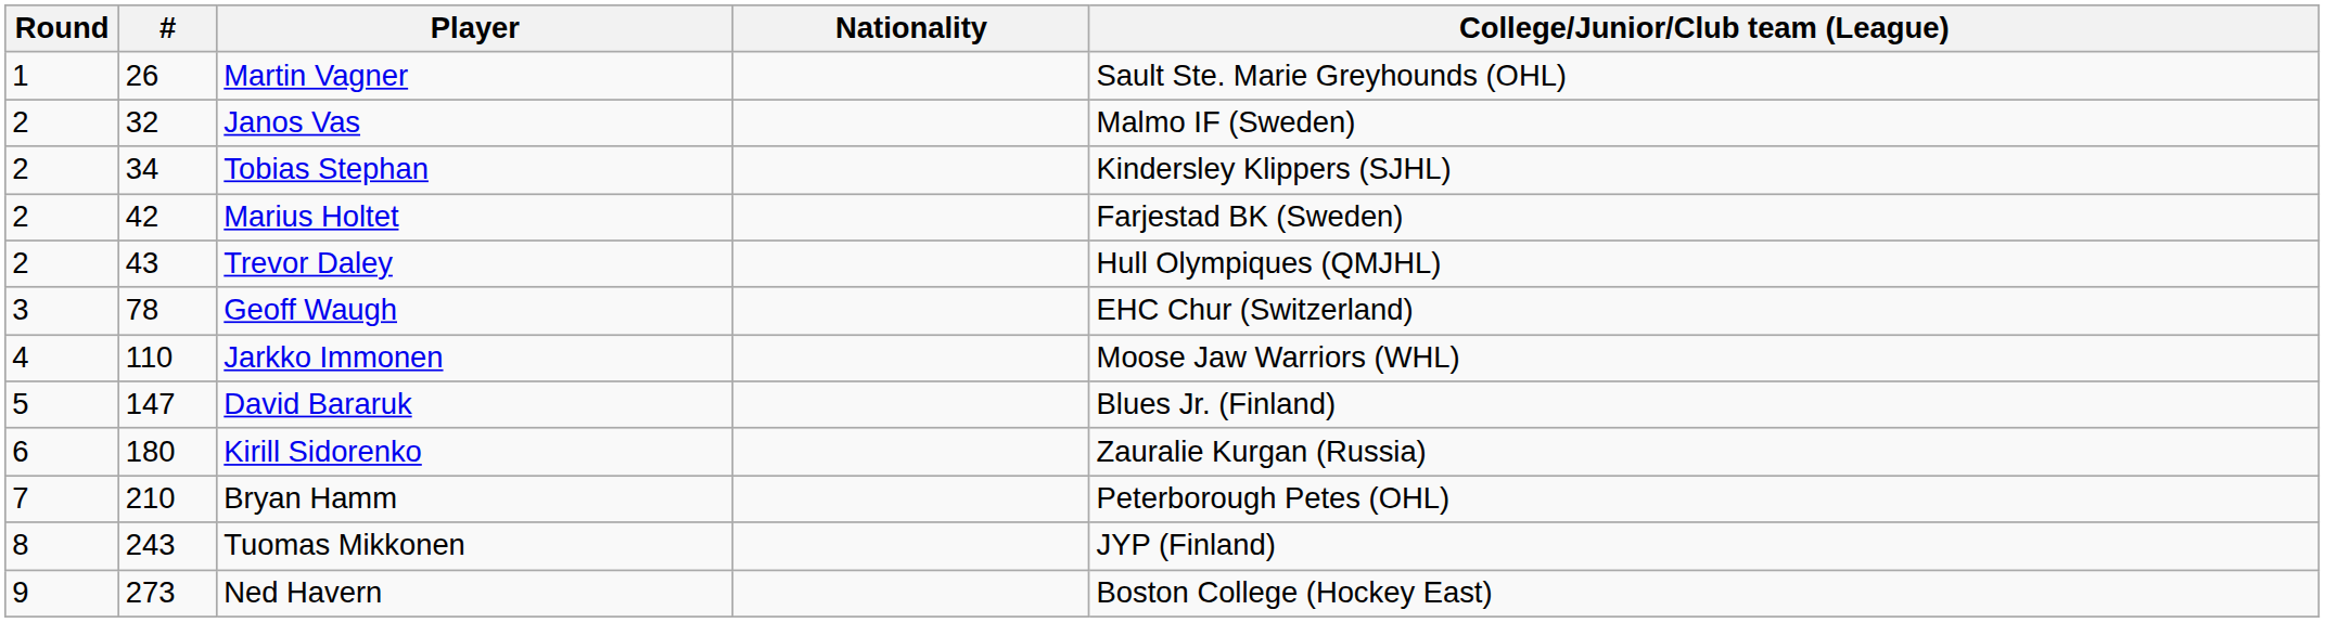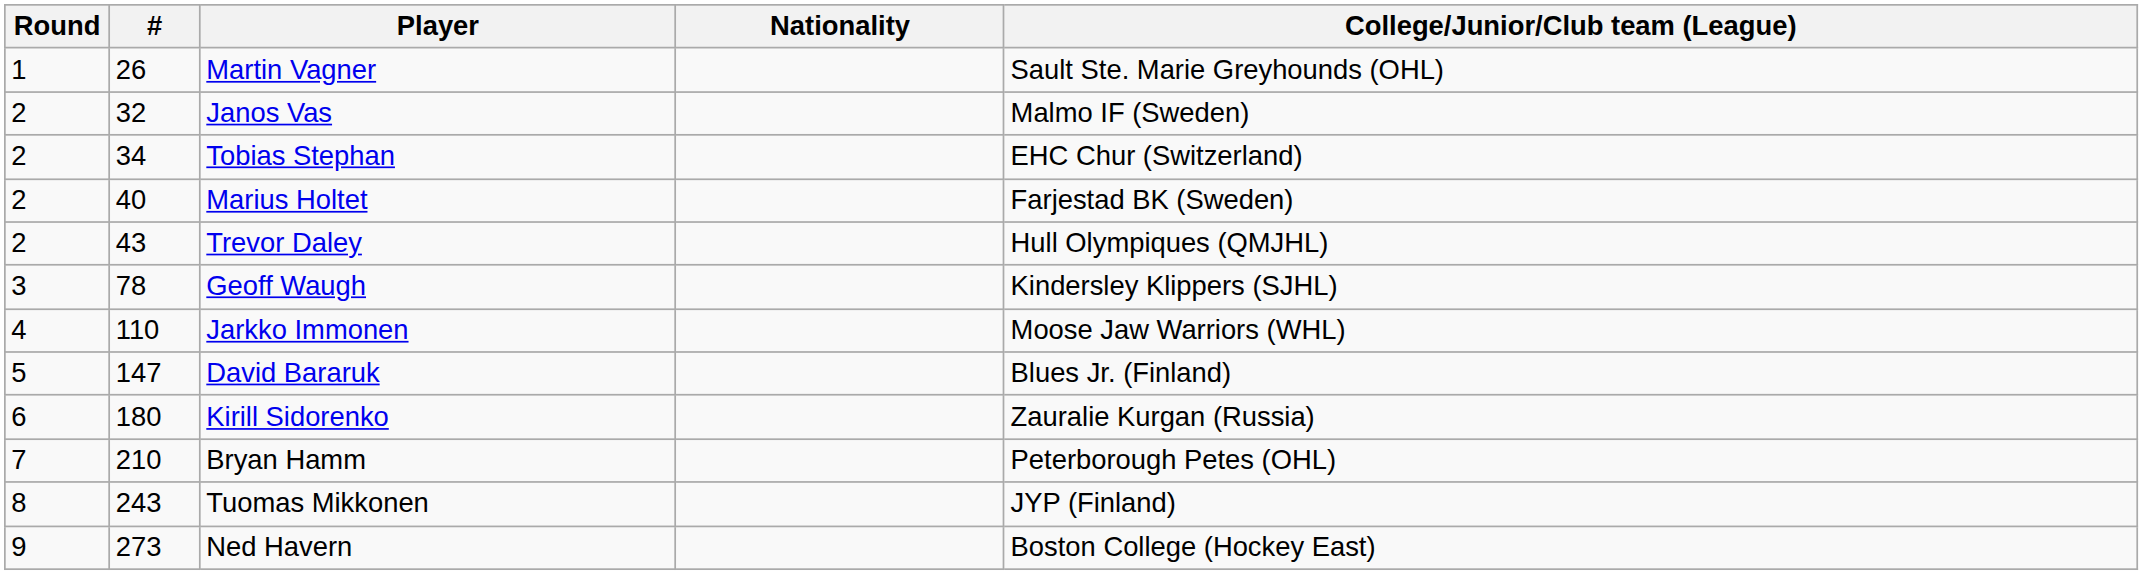Tobias Stephan | College/Junior/Club team (League): Kindersley Klippers (SJHL) -> EHC Chur (Switzerland)
Marius Holtet | #: 42 -> 40
Geoff Waugh | College/Junior/Club team (League): EHC Chur (Switzerland) -> Kindersley Klippers (SJHL)
